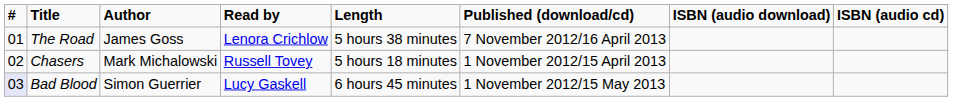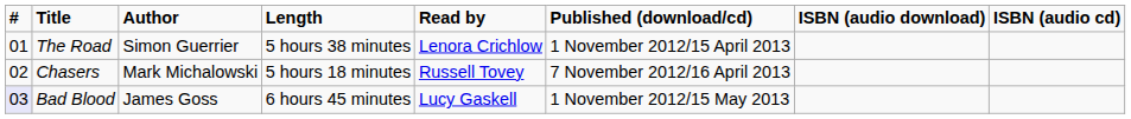columns swapped: Read by <-> Length
The Road | Author: James Goss -> Simon Guerrier
The Road | Published (download/cd): 7 November 2012/16 April 2013 -> 1 November 2012/15 April 2013
Chasers | Published (download/cd): 1 November 2012/15 April 2013 -> 7 November 2012/16 April 2013
Bad Blood | Author: Simon Guerrier -> James Goss
